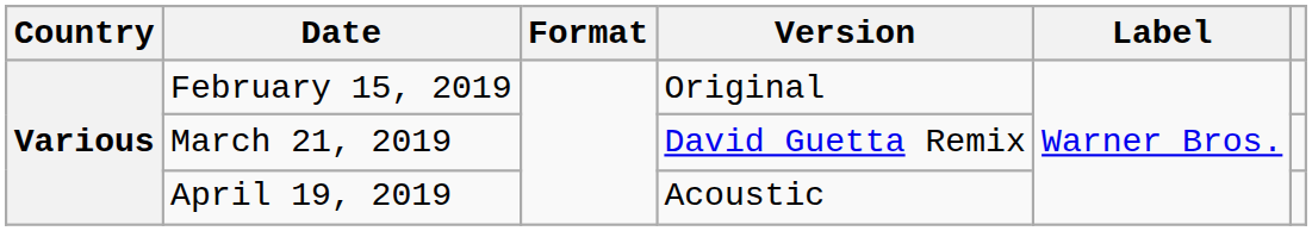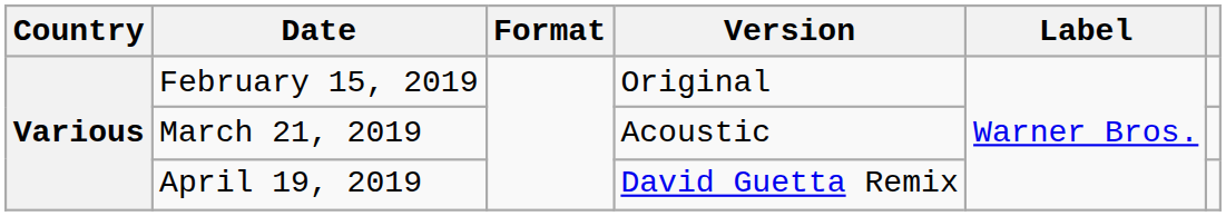March 21, 2019 | Version: David Guetta Remix -> Acoustic
April 19, 2019 | Version: Acoustic -> David Guetta Remix
